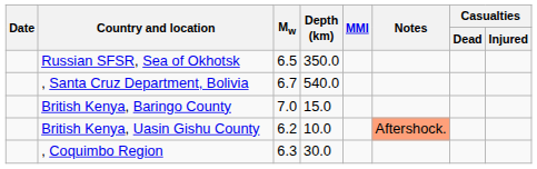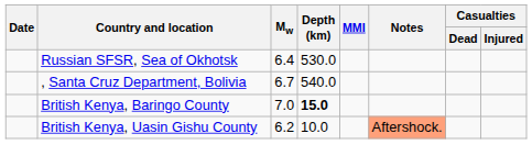Russian SFSR, Sea of Okhotsk | Mw: 6.5 -> 6.4
Russian SFSR, Sea of Okhotsk | Depth (km): 350.0 -> 530.0
British Kenya, Baringo County | Depth (km): normal -> bold
- row: , Coquimbo Region | 6.3 | 30.0
